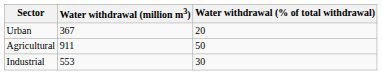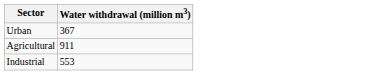- column: Water withdrawal (% of total withdrawal) | 20 | 50 | 30
